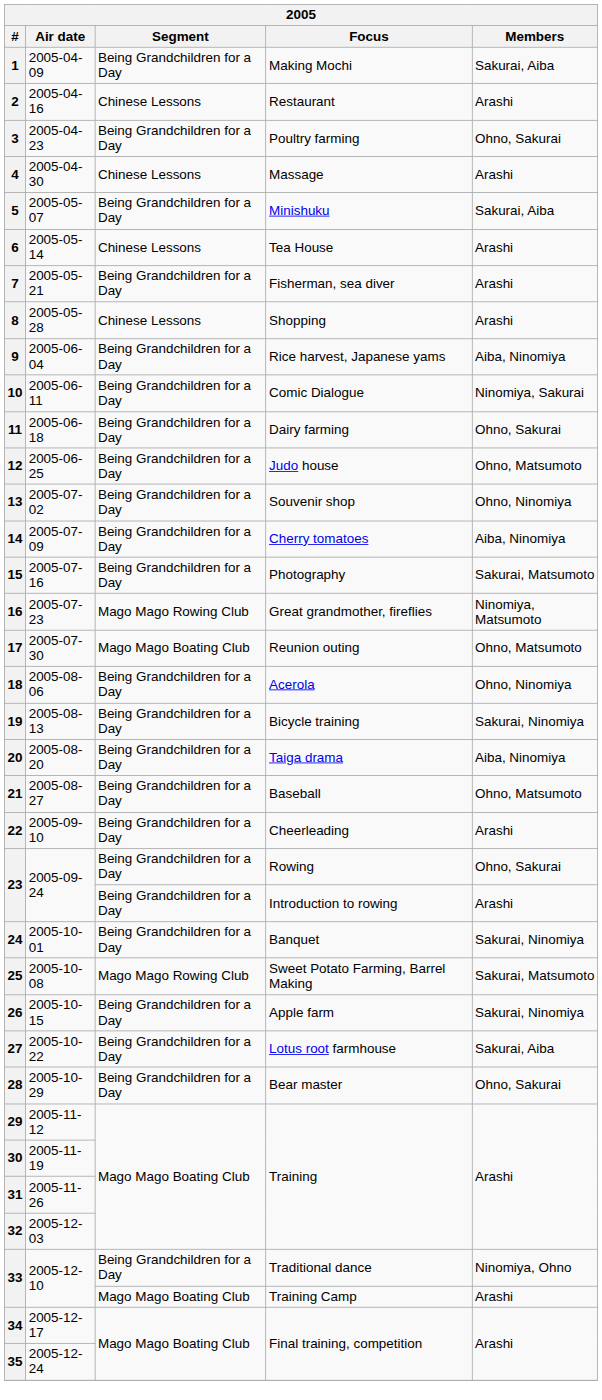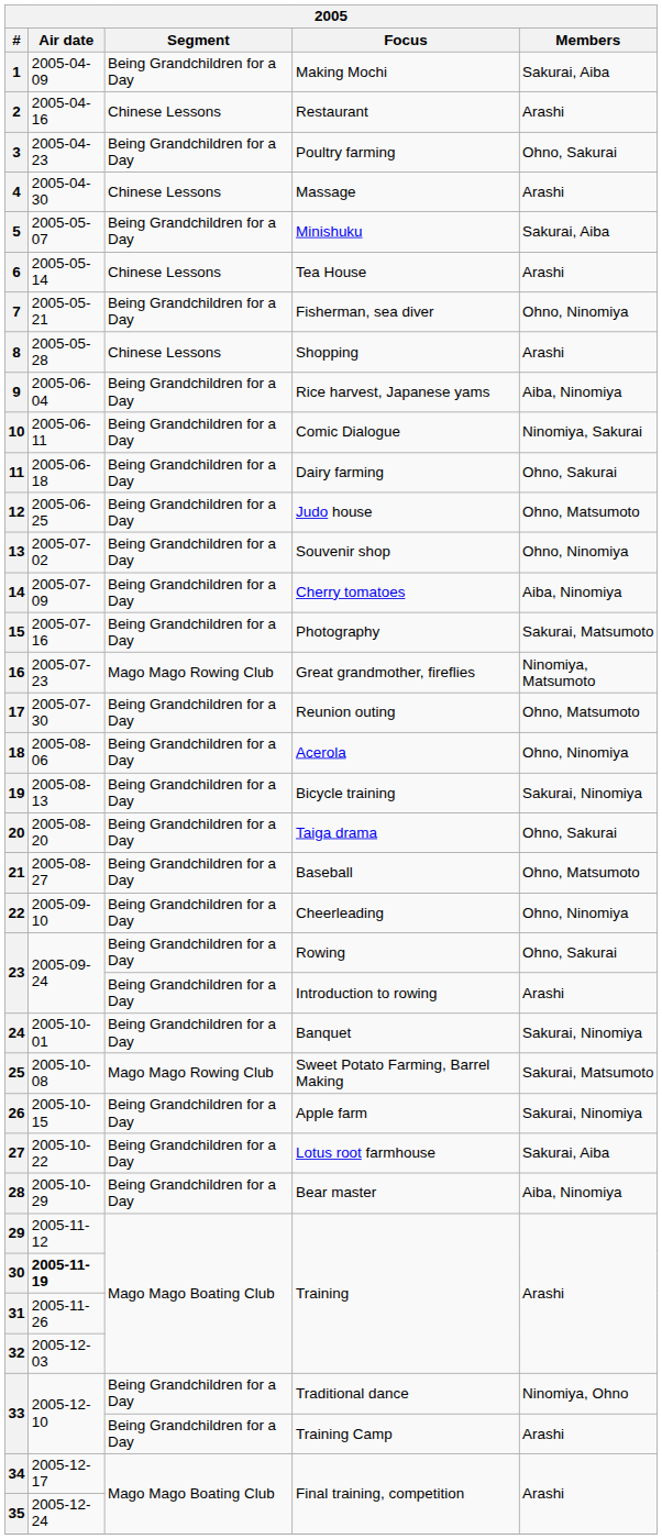7 | Members: Arashi -> Ohno, Ninomiya
17 | Segment: Mago Mago Boating Club -> Being Grandchildren for a Day
20 | Members: Aiba, Ninomiya -> Ohno, Sakurai
22 | Members: Arashi -> Ohno, Ninomiya
28 | Members: Ohno, Sakurai -> Aiba, Ninomiya
30 | Air date: normal -> bold
33 / Training Camp | Segment: Mago Mago Boating Club -> Being Grandchildren for a Day
